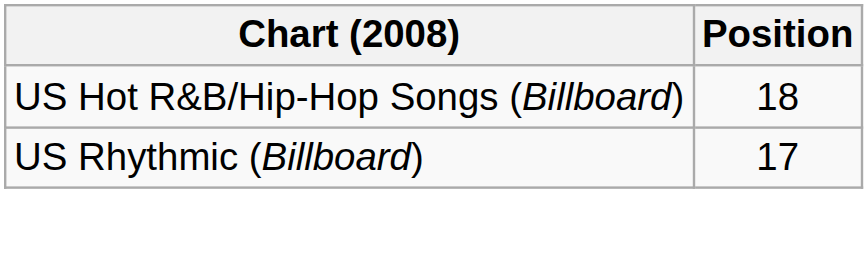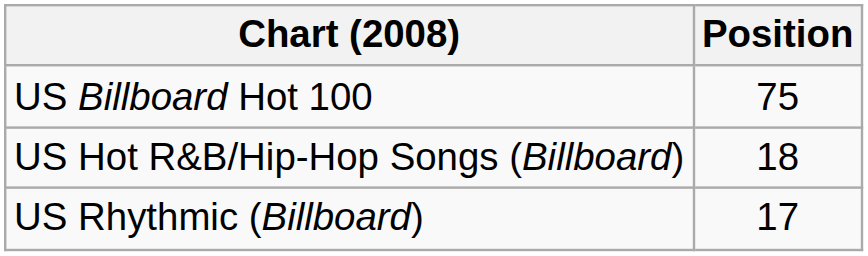+ row: US Billboard Hot 100 | 75
